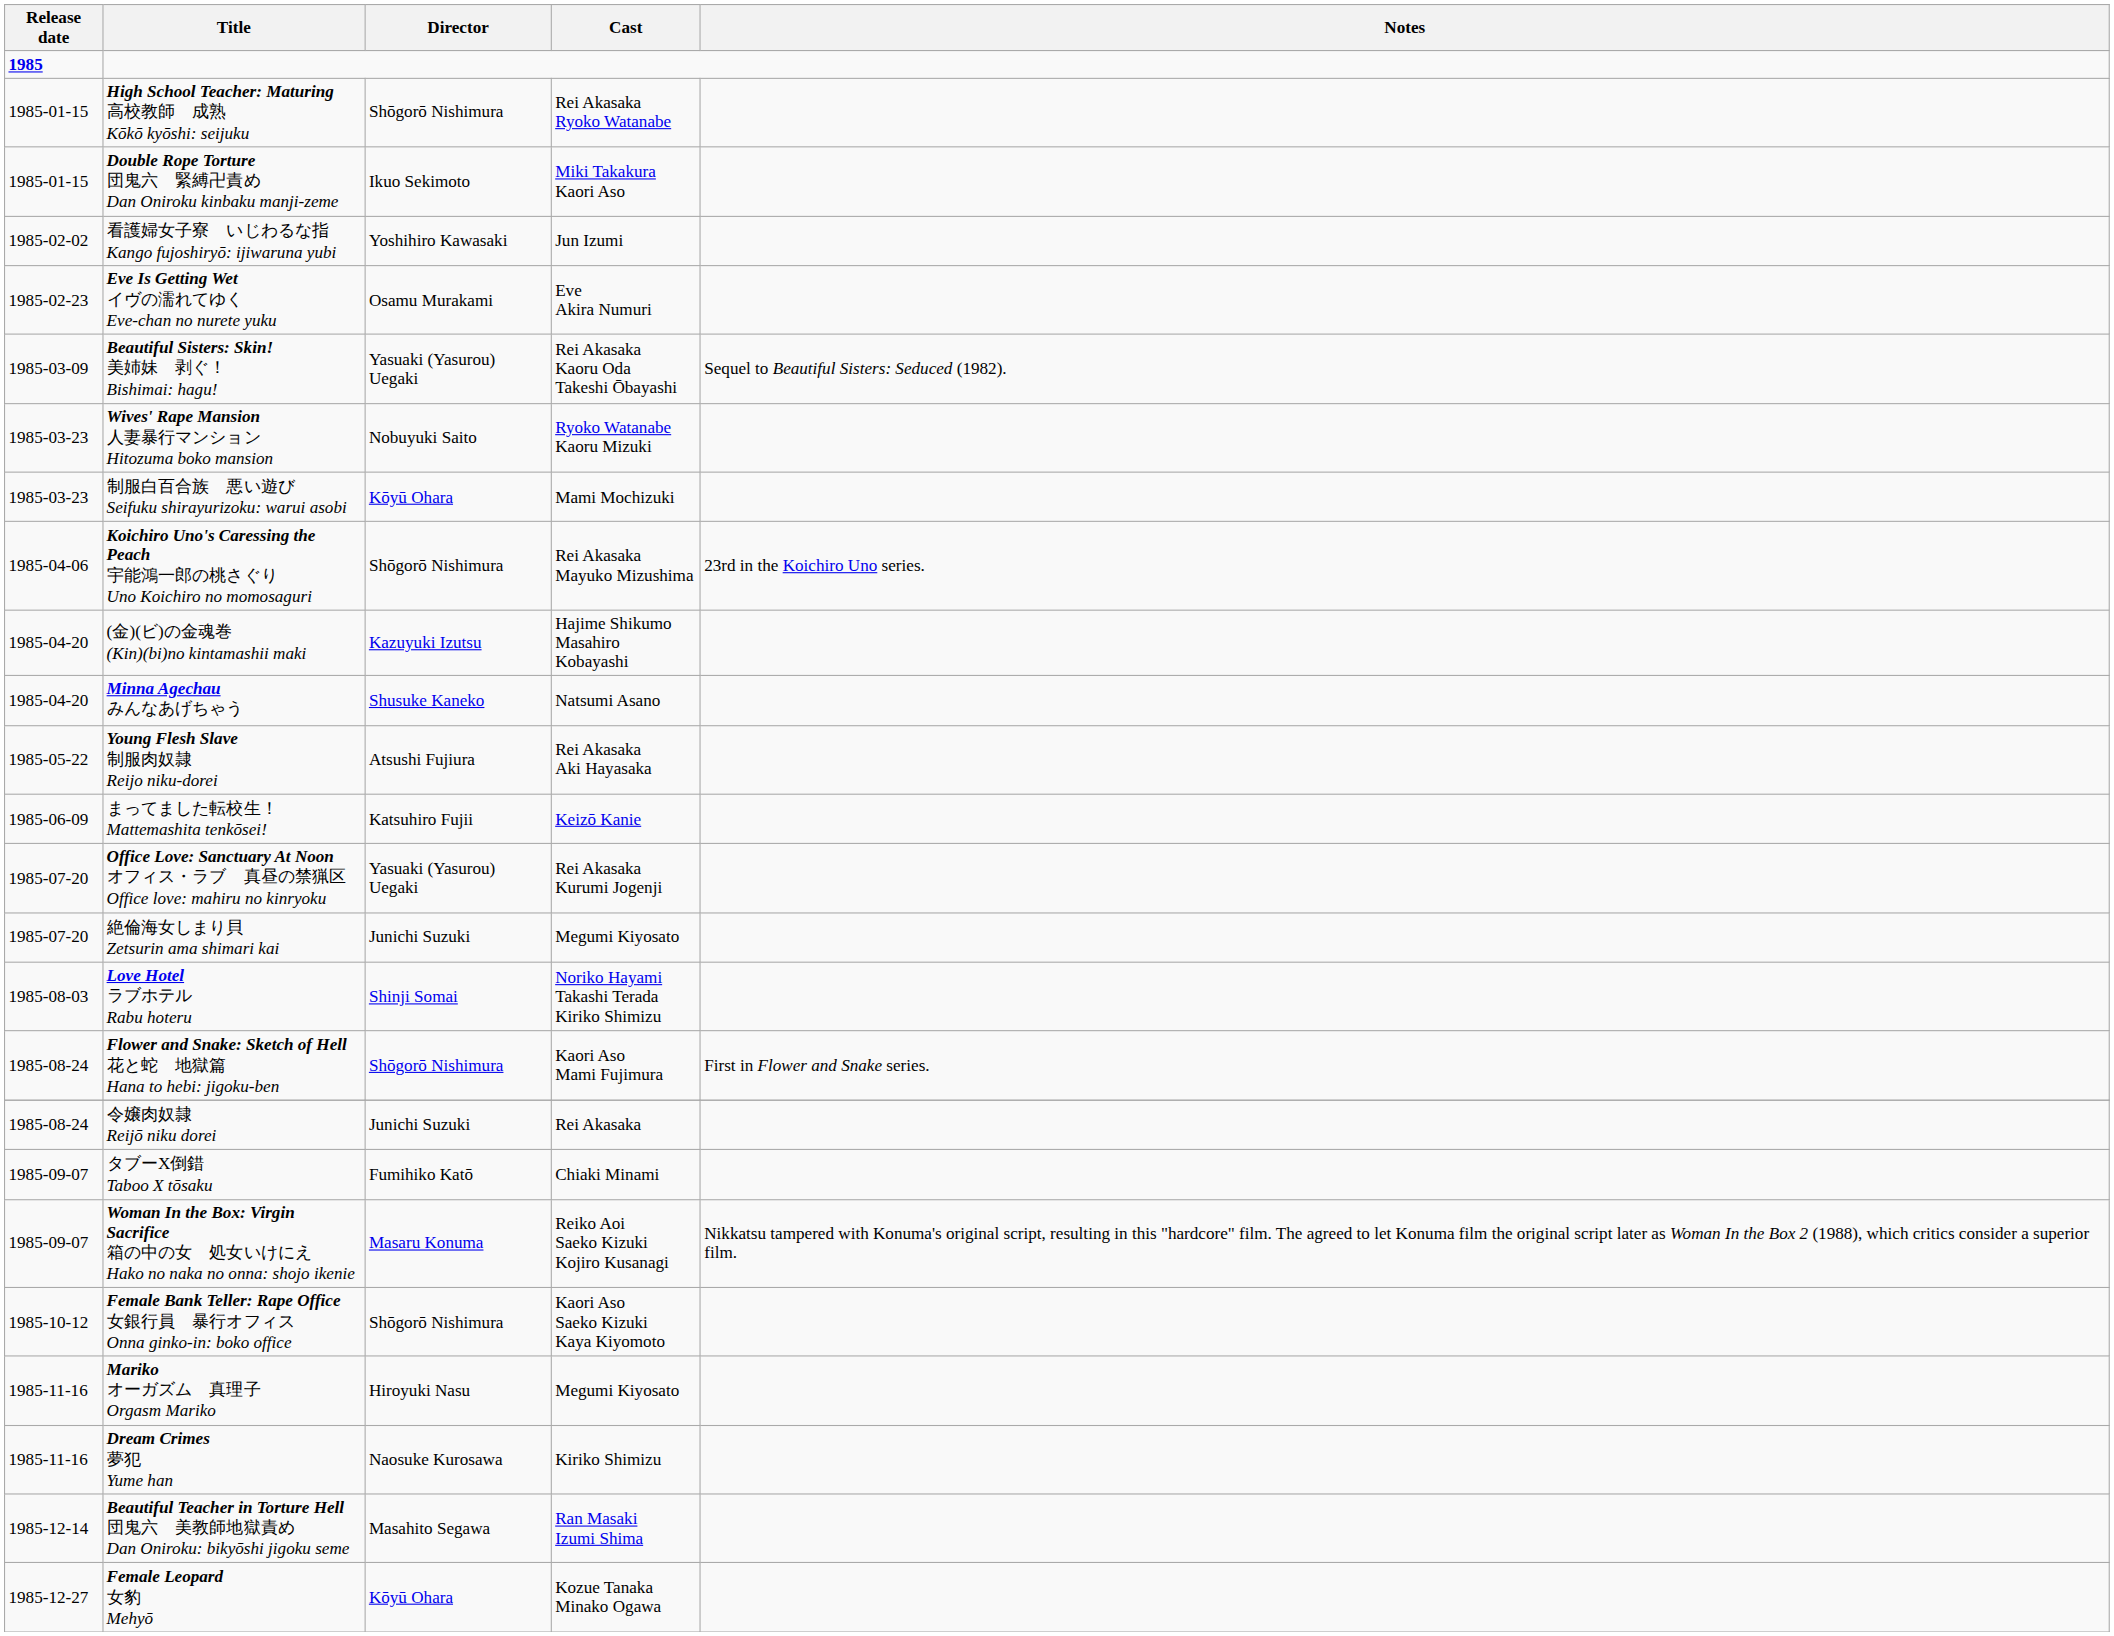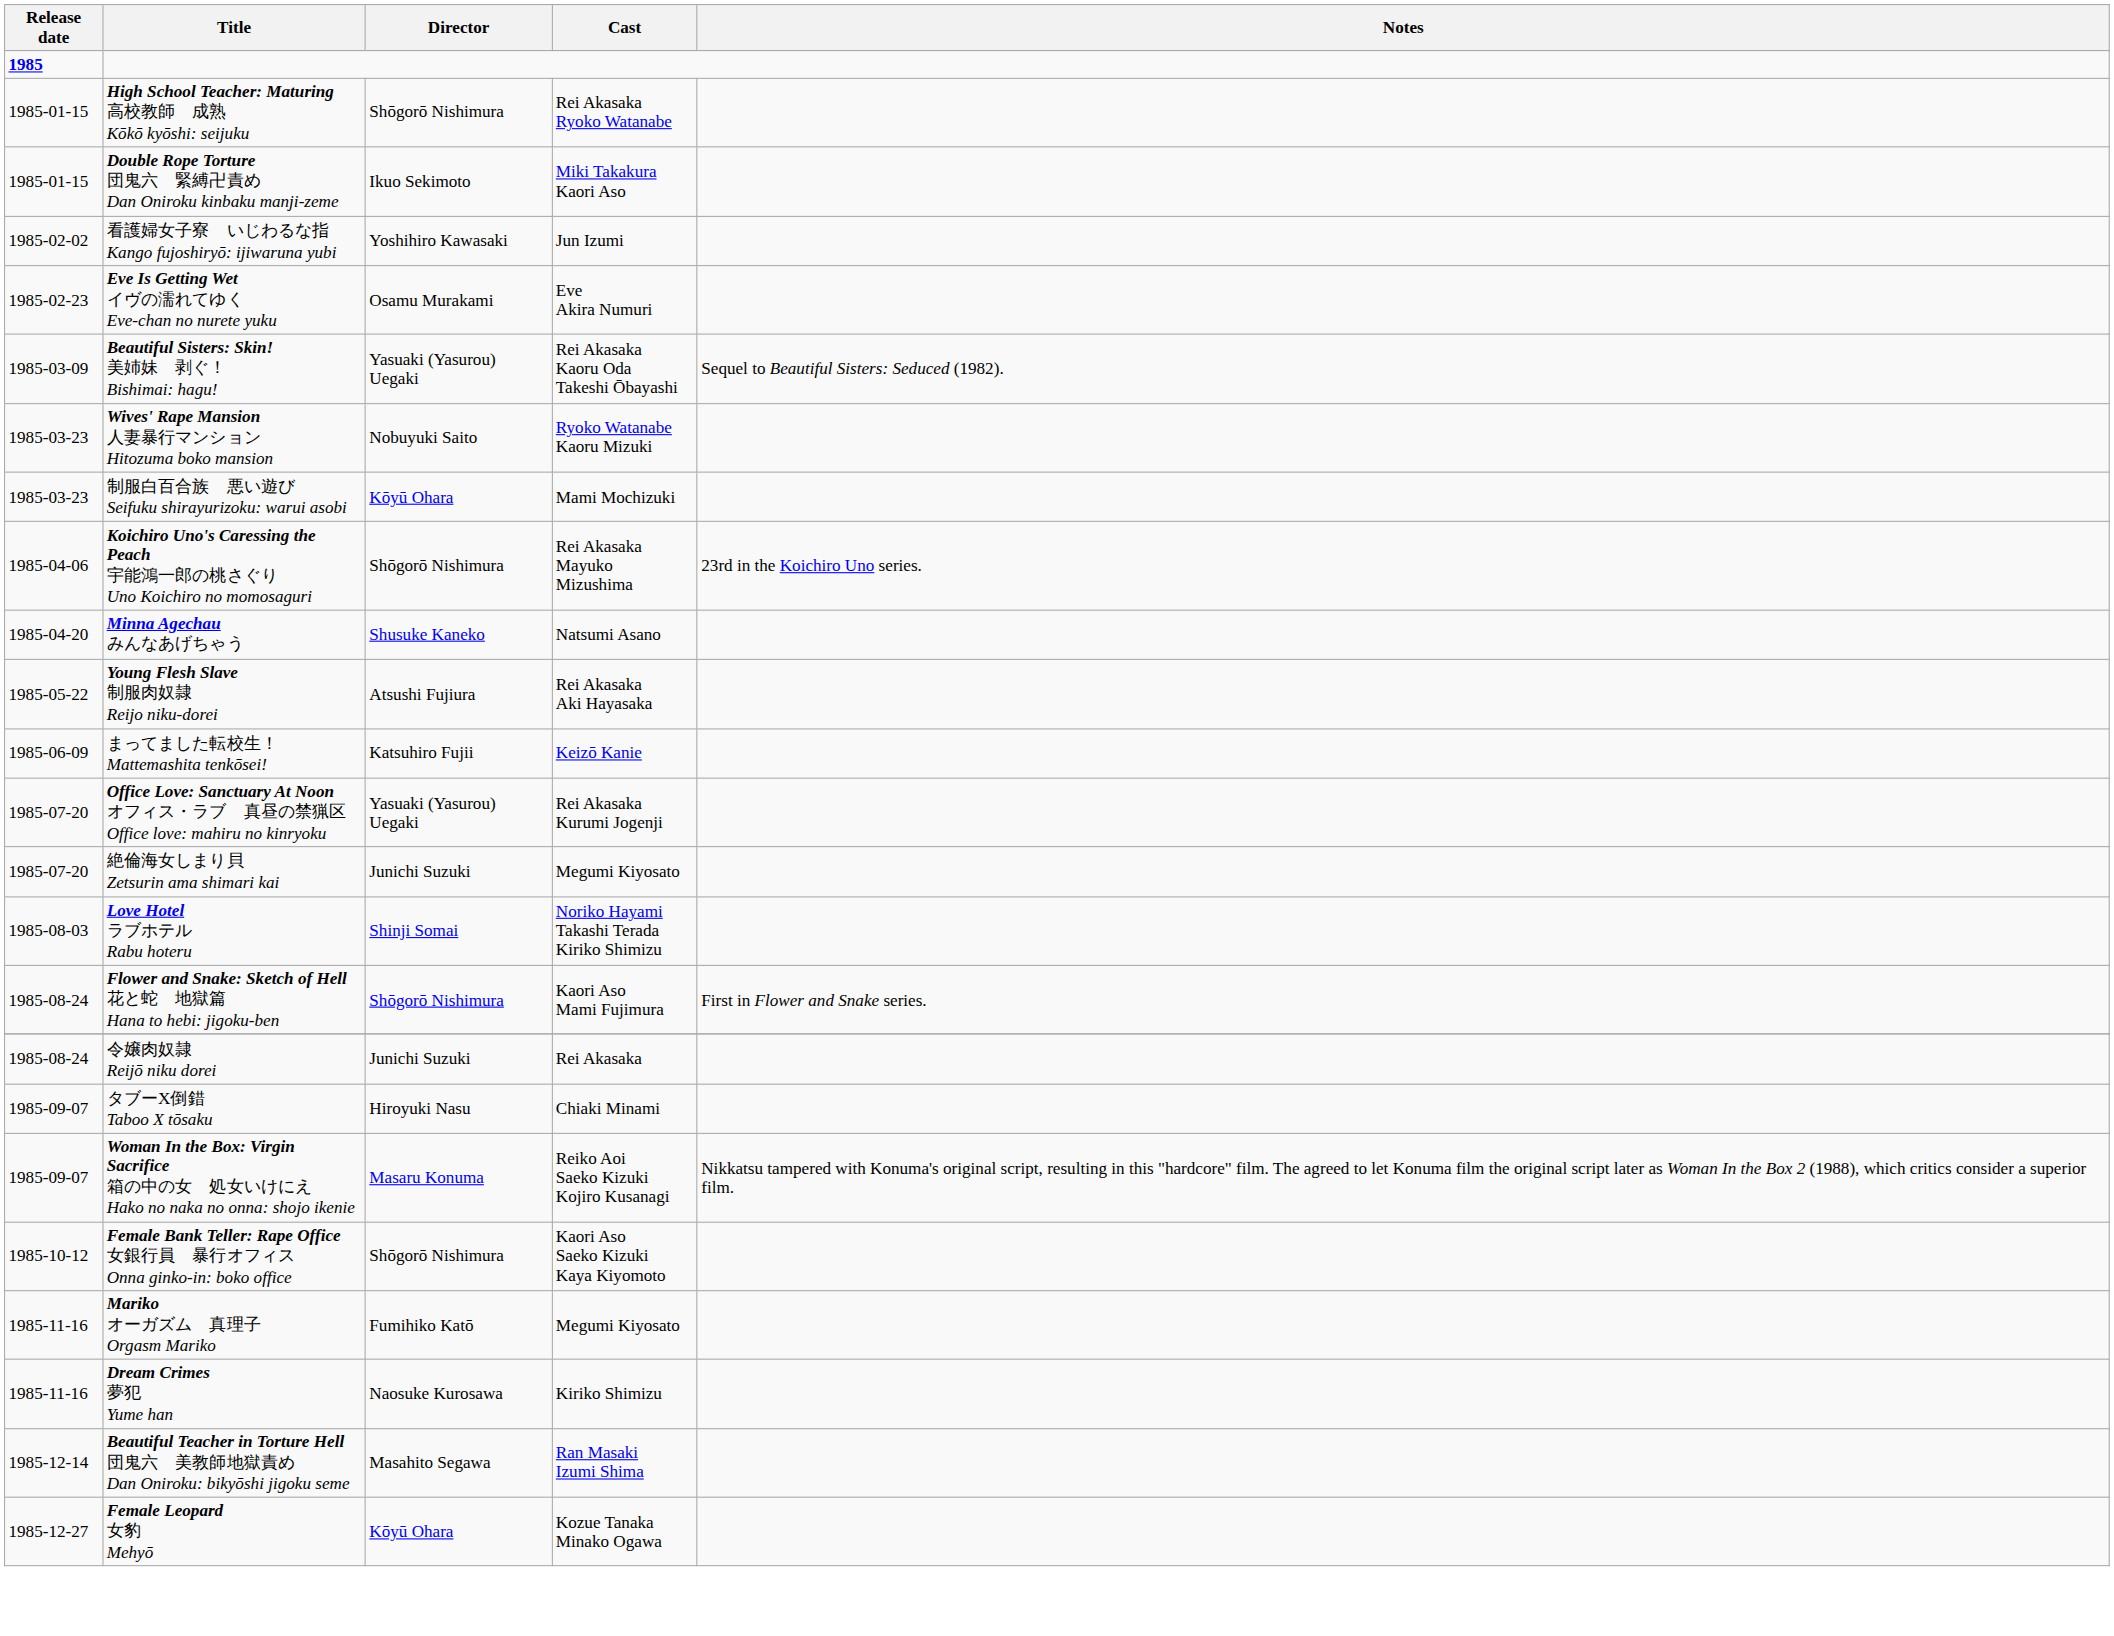- row: 1985-04-20 | (金)(ビ)の金魂巻 (Kin)(bi)no kintamashii maki | Kazuyuki Izutsu | Hajime Shikumo Masahiro Kobayashi
タブーX倒錯 Taboo X tōsaku | Director: Fumihiko Katō -> Hiroyuki Nasu
Mariko オーガズム 真理子 Orgasm Mariko | Director: Hiroyuki Nasu -> Fumihiko Katō
